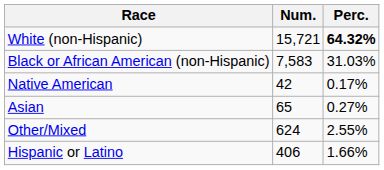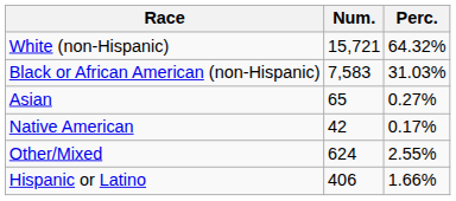White (non-Hispanic) | Perc.: bold -> normal
rows swapped: Native American <-> Asian
